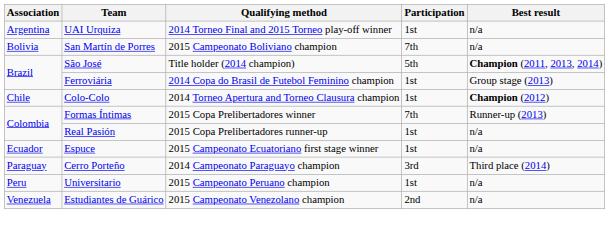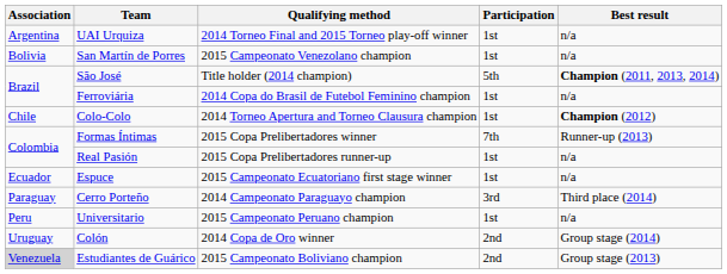San Martín de Porres | Qualifying method: 2015 Campeonato Boliviano champion -> 2015 Campeonato Venezolano champion
San Martín de Porres | Participation: 7th -> 1st
Ferroviária | Best result: Group stage (2013) -> n/a
+ row: Uruguay | Colón | 2014 Copa de Oro winner | 2nd | Group stage (2014)
Estudiantes de Guárico | Association: no background -> lightgrey background
Estudiantes de Guárico | Qualifying method: 2015 Campeonato Venezolano champion -> 2015 Campeonato Boliviano champion
Estudiantes de Guárico | Best result: n/a -> Group stage (2013)
